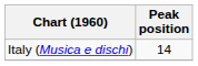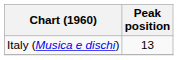Italy (Musica e dischi) | Peak position: 14 -> 13
